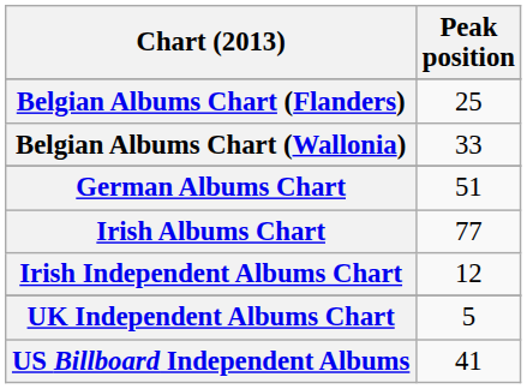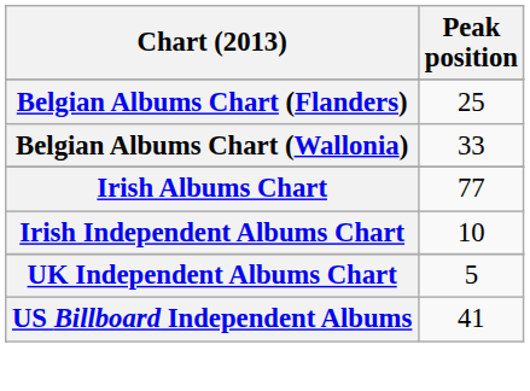- row: German Albums Chart | 51
Irish Independent Albums Chart | Peak position: 12 -> 10
